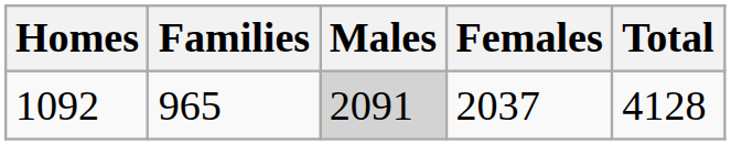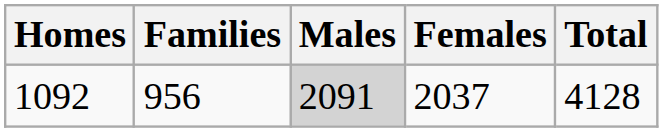1092 | Families: 965 -> 956
